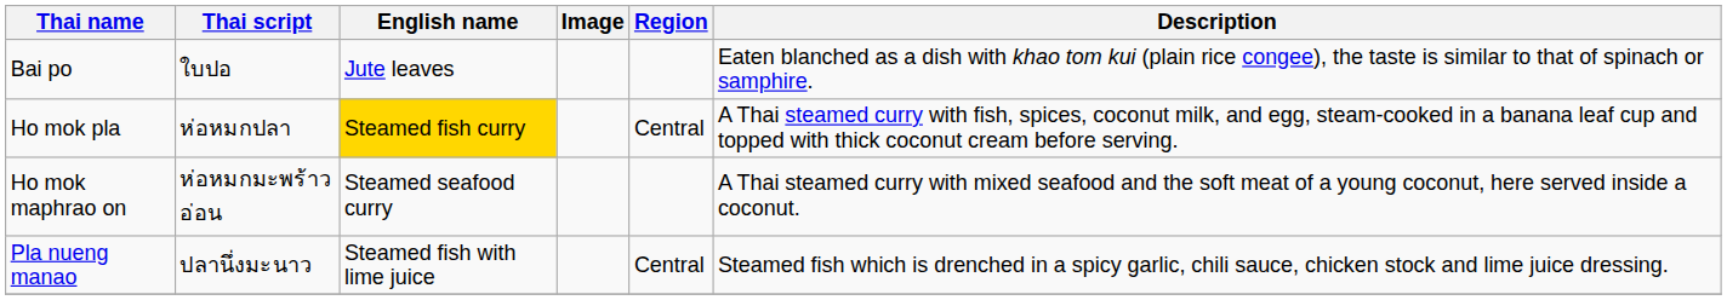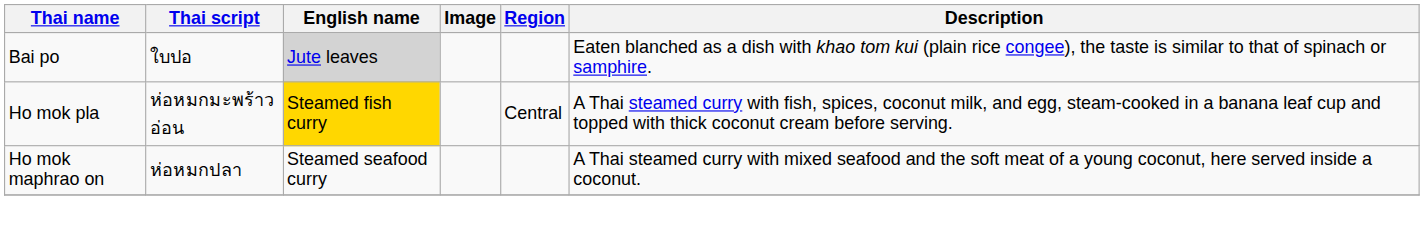Bai po | English name: no background -> lightgrey background
Ho mok pla | Thai script: ห่อหมกปลา -> ห่อหมกมะพร้าวอ่อน
Ho mok maphrao on | Thai script: ห่อหมกมะพร้าวอ่อน -> ห่อหมกปลา
- row: Pla nueng manao | ปลานึ่งมะนาว | Steamed fish with lime juice | Central | Steamed fish which is drenched in a spicy garlic, chili sauce, chicken stock and lime juice dressing.
